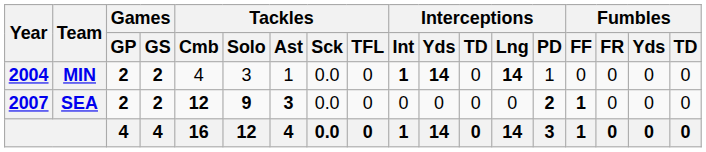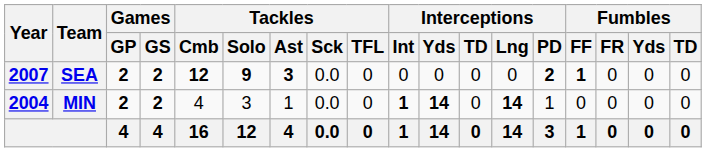rows swapped: MIN <-> SEA
